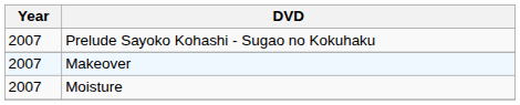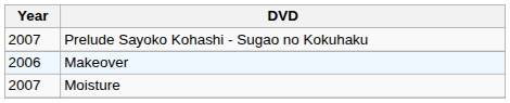Makeover | Year: 2007 -> 2006
